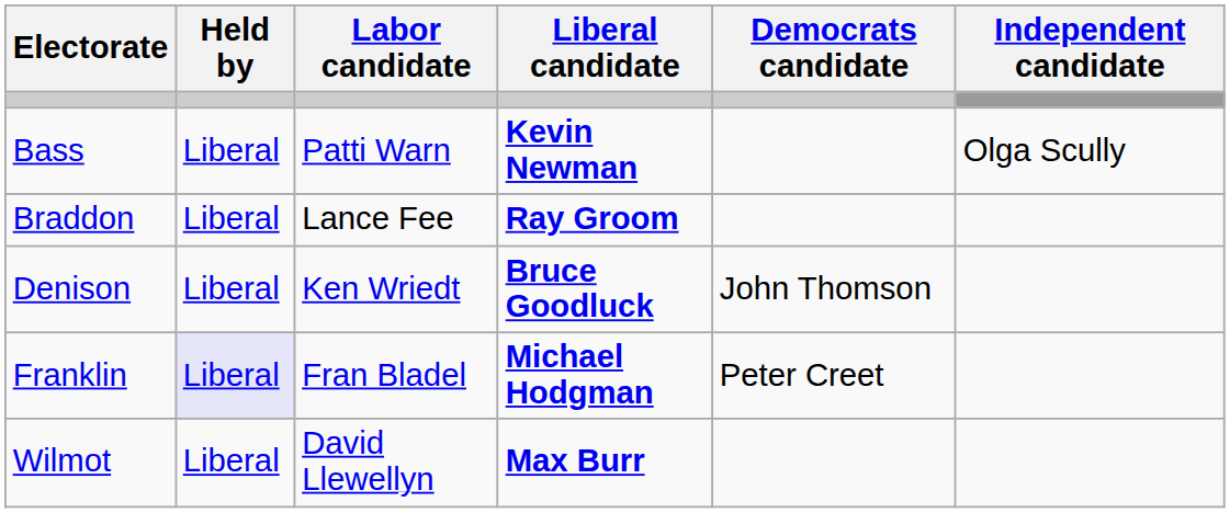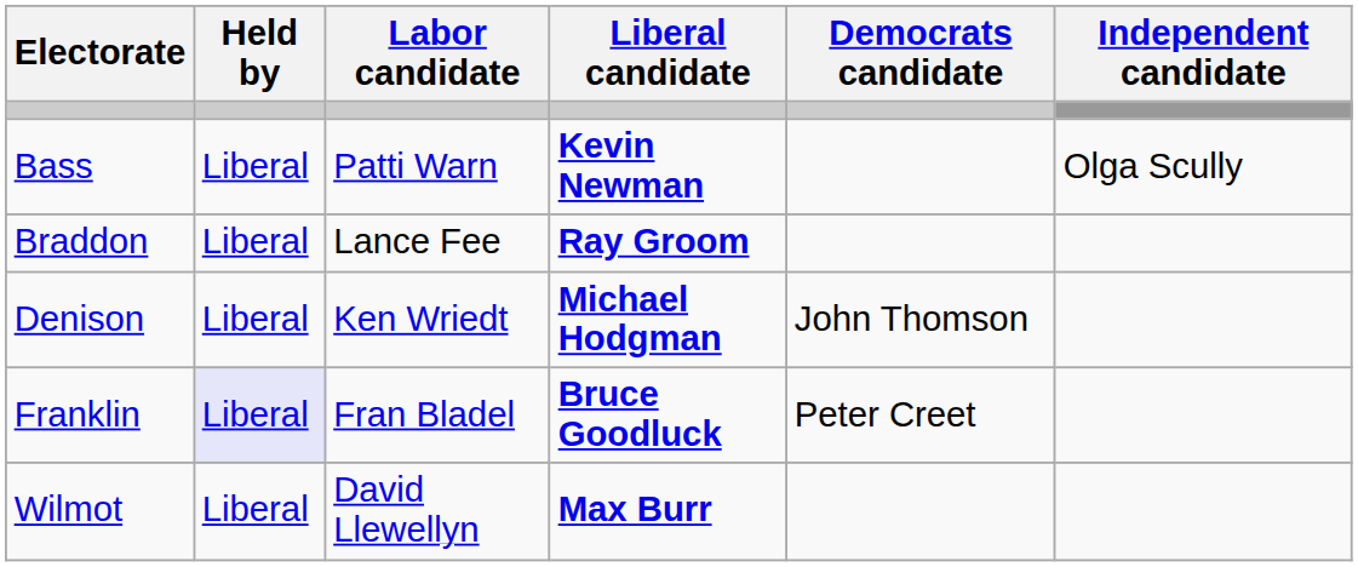Denison | Liberal candidate: Bruce Goodluck -> Michael Hodgman
Franklin | Liberal candidate: Michael Hodgman -> Bruce Goodluck
